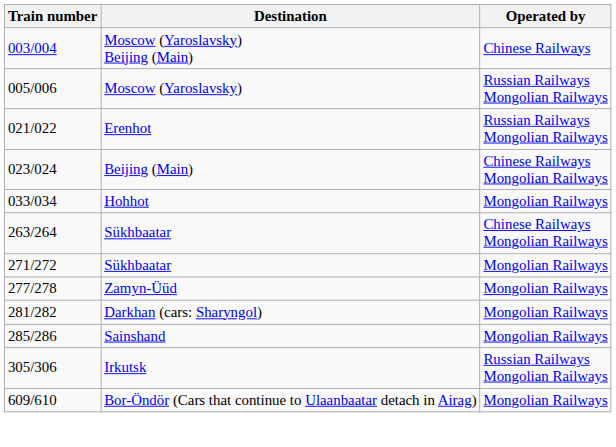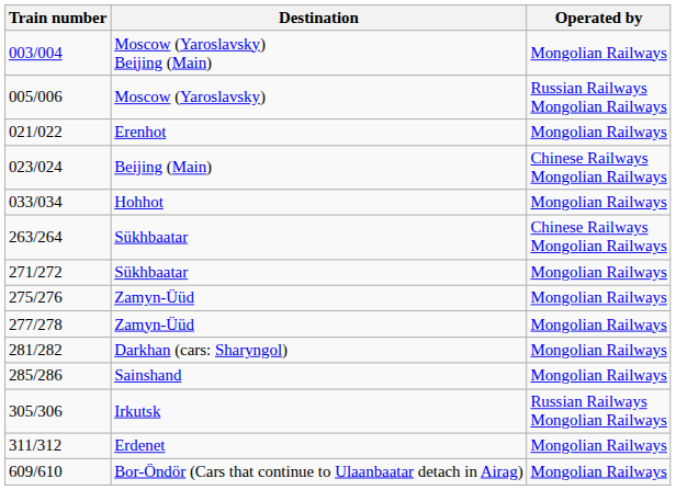003/004 | Operated by: Chinese Railways -> Mongolian Railways
021/022 | Operated by: Russian Railways Mongolian Railways -> Mongolian Railways
+ row: 275/276 | Zamyn-Üüd | Mongolian Railways
+ row: 311/312 | Erdenet | Mongolian Railways
